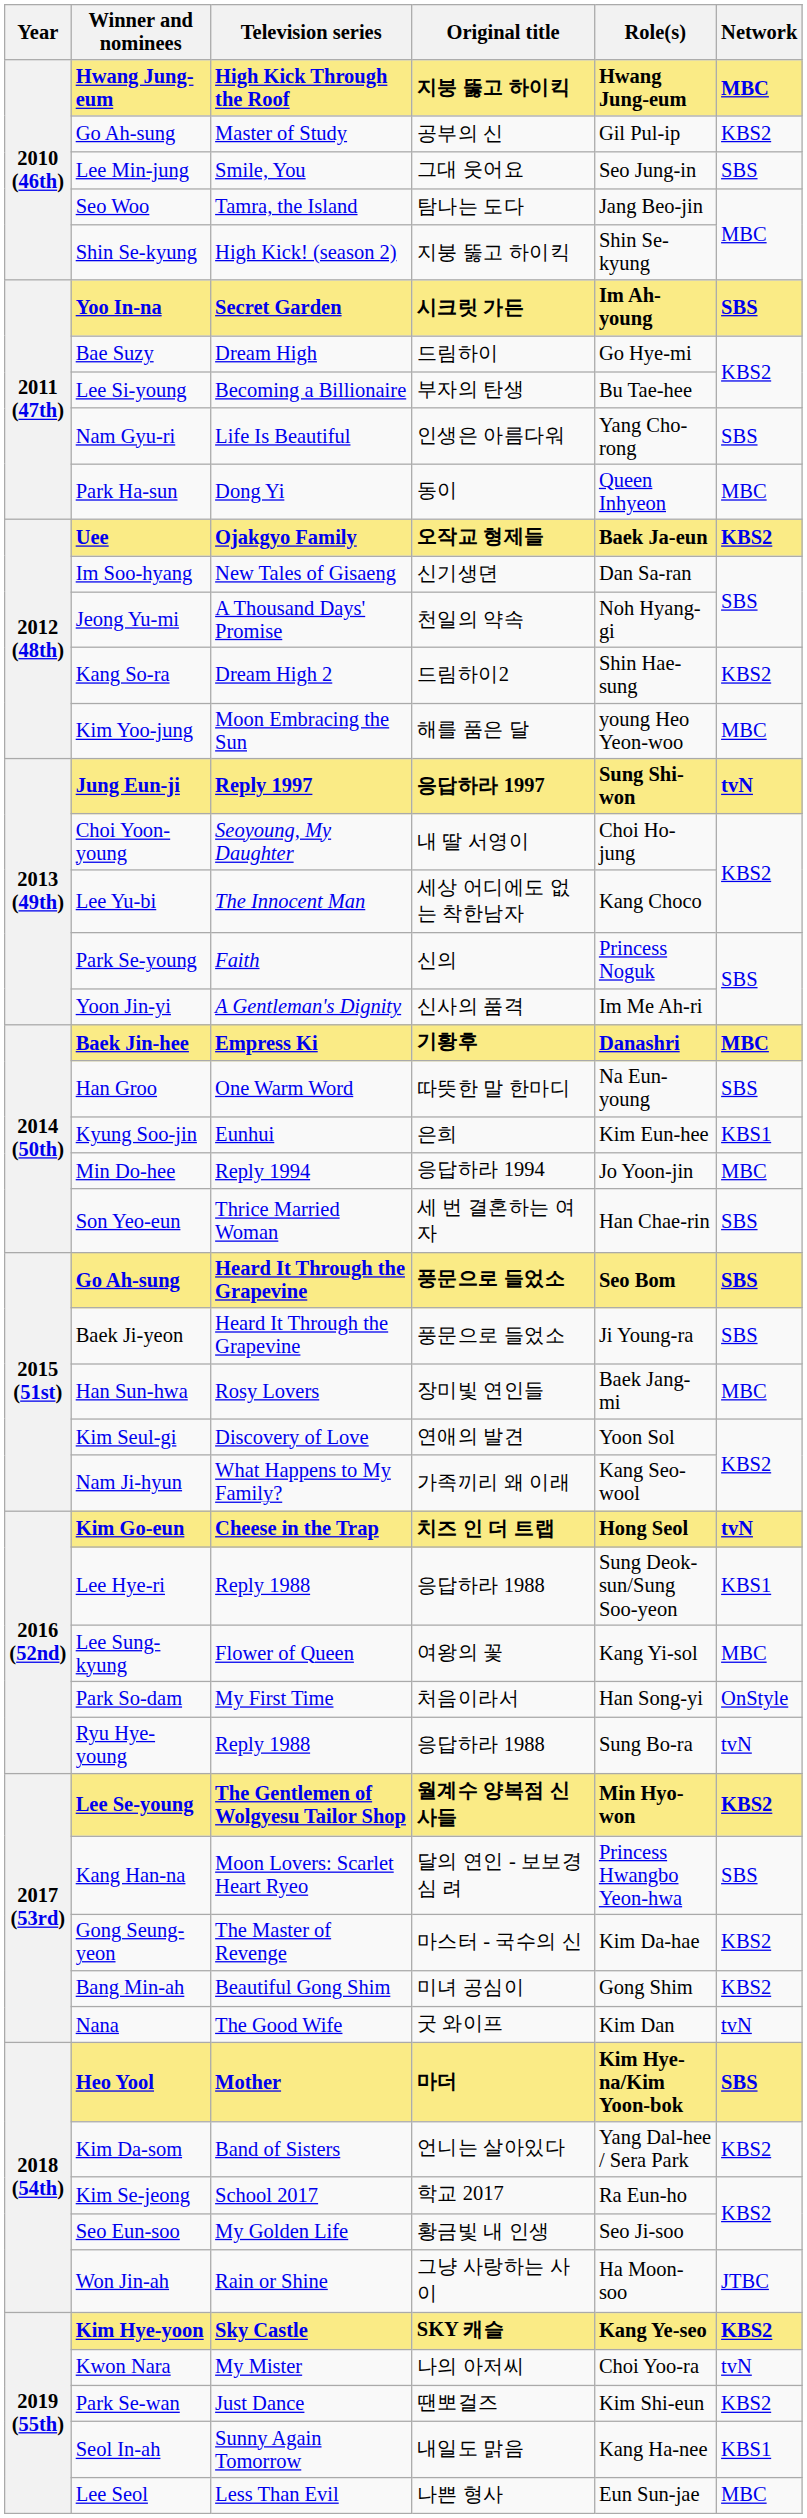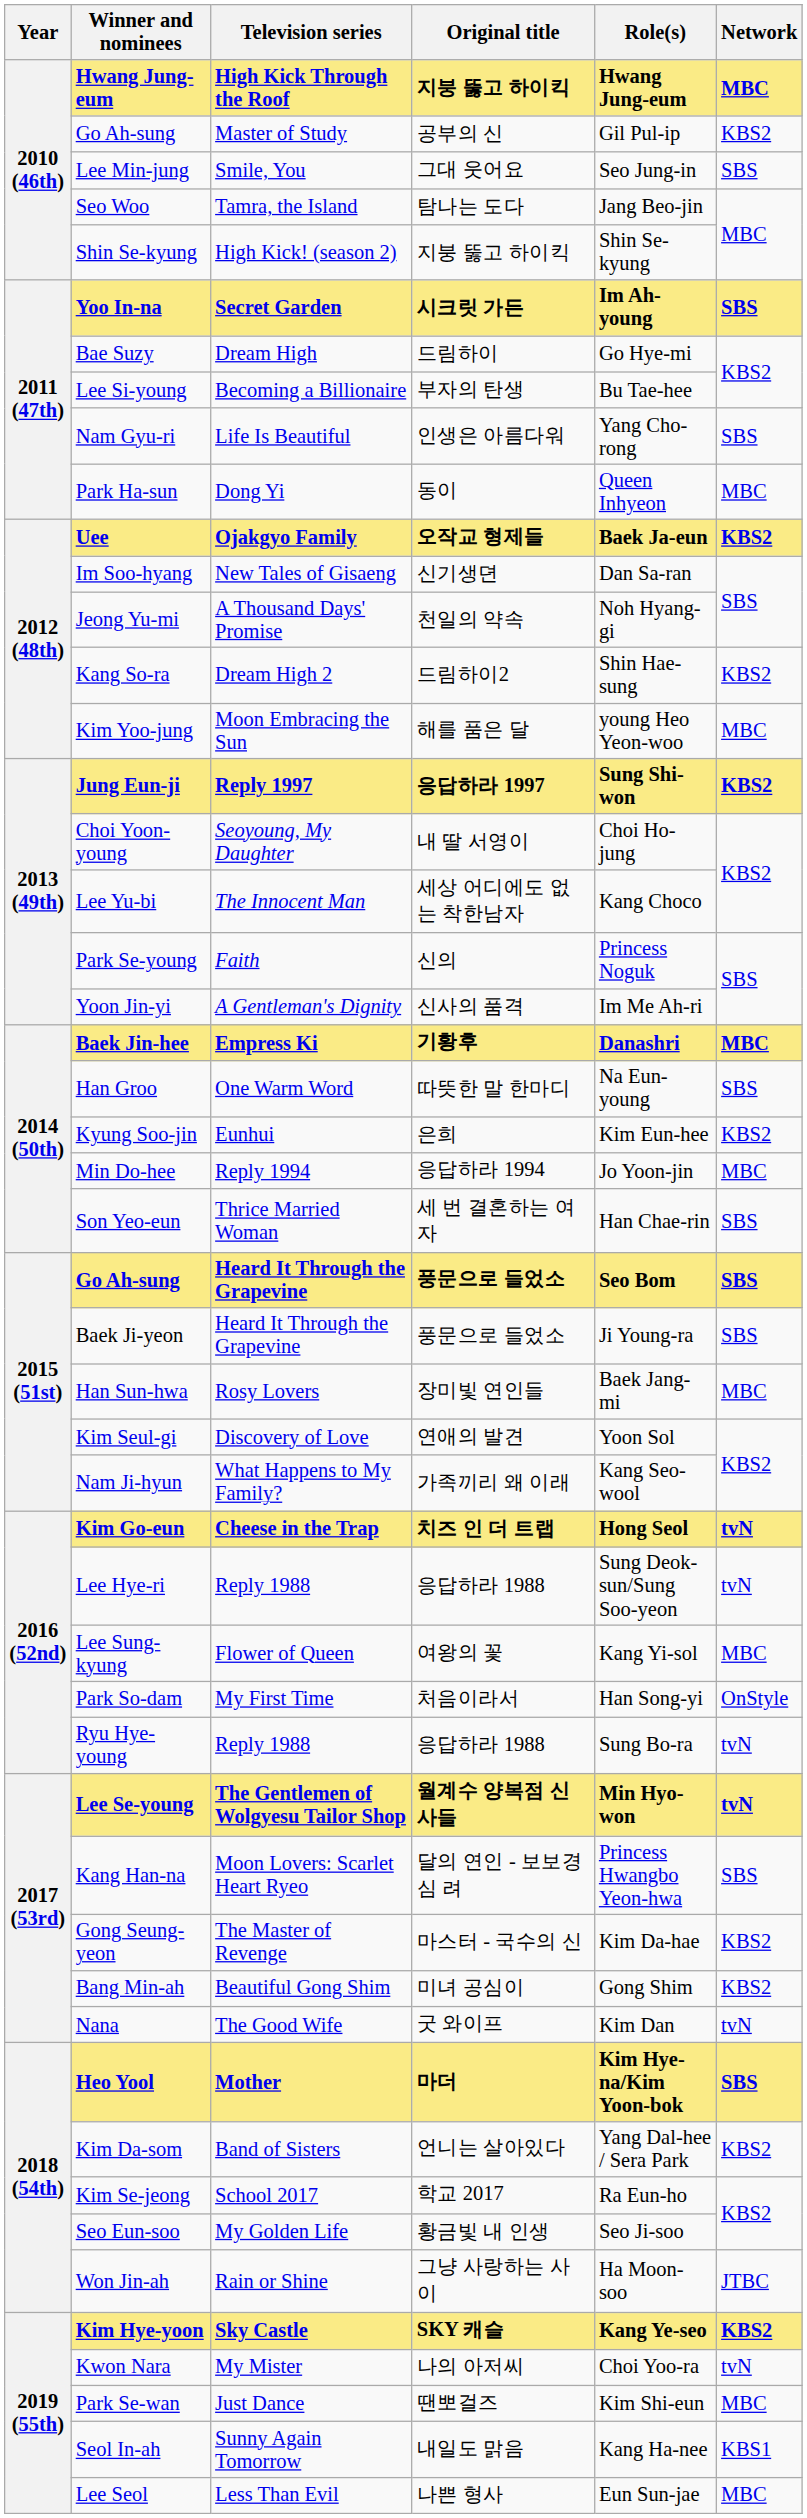Jung Eun-ji | Network: tvN -> KBS2
Kyung Soo-jin | Network: KBS1 -> KBS2
Lee Hye-ri | Network: KBS1 -> tvN
Lee Se-young | Network: KBS2 -> tvN
Park Se-wan | Network: KBS2 -> MBC
